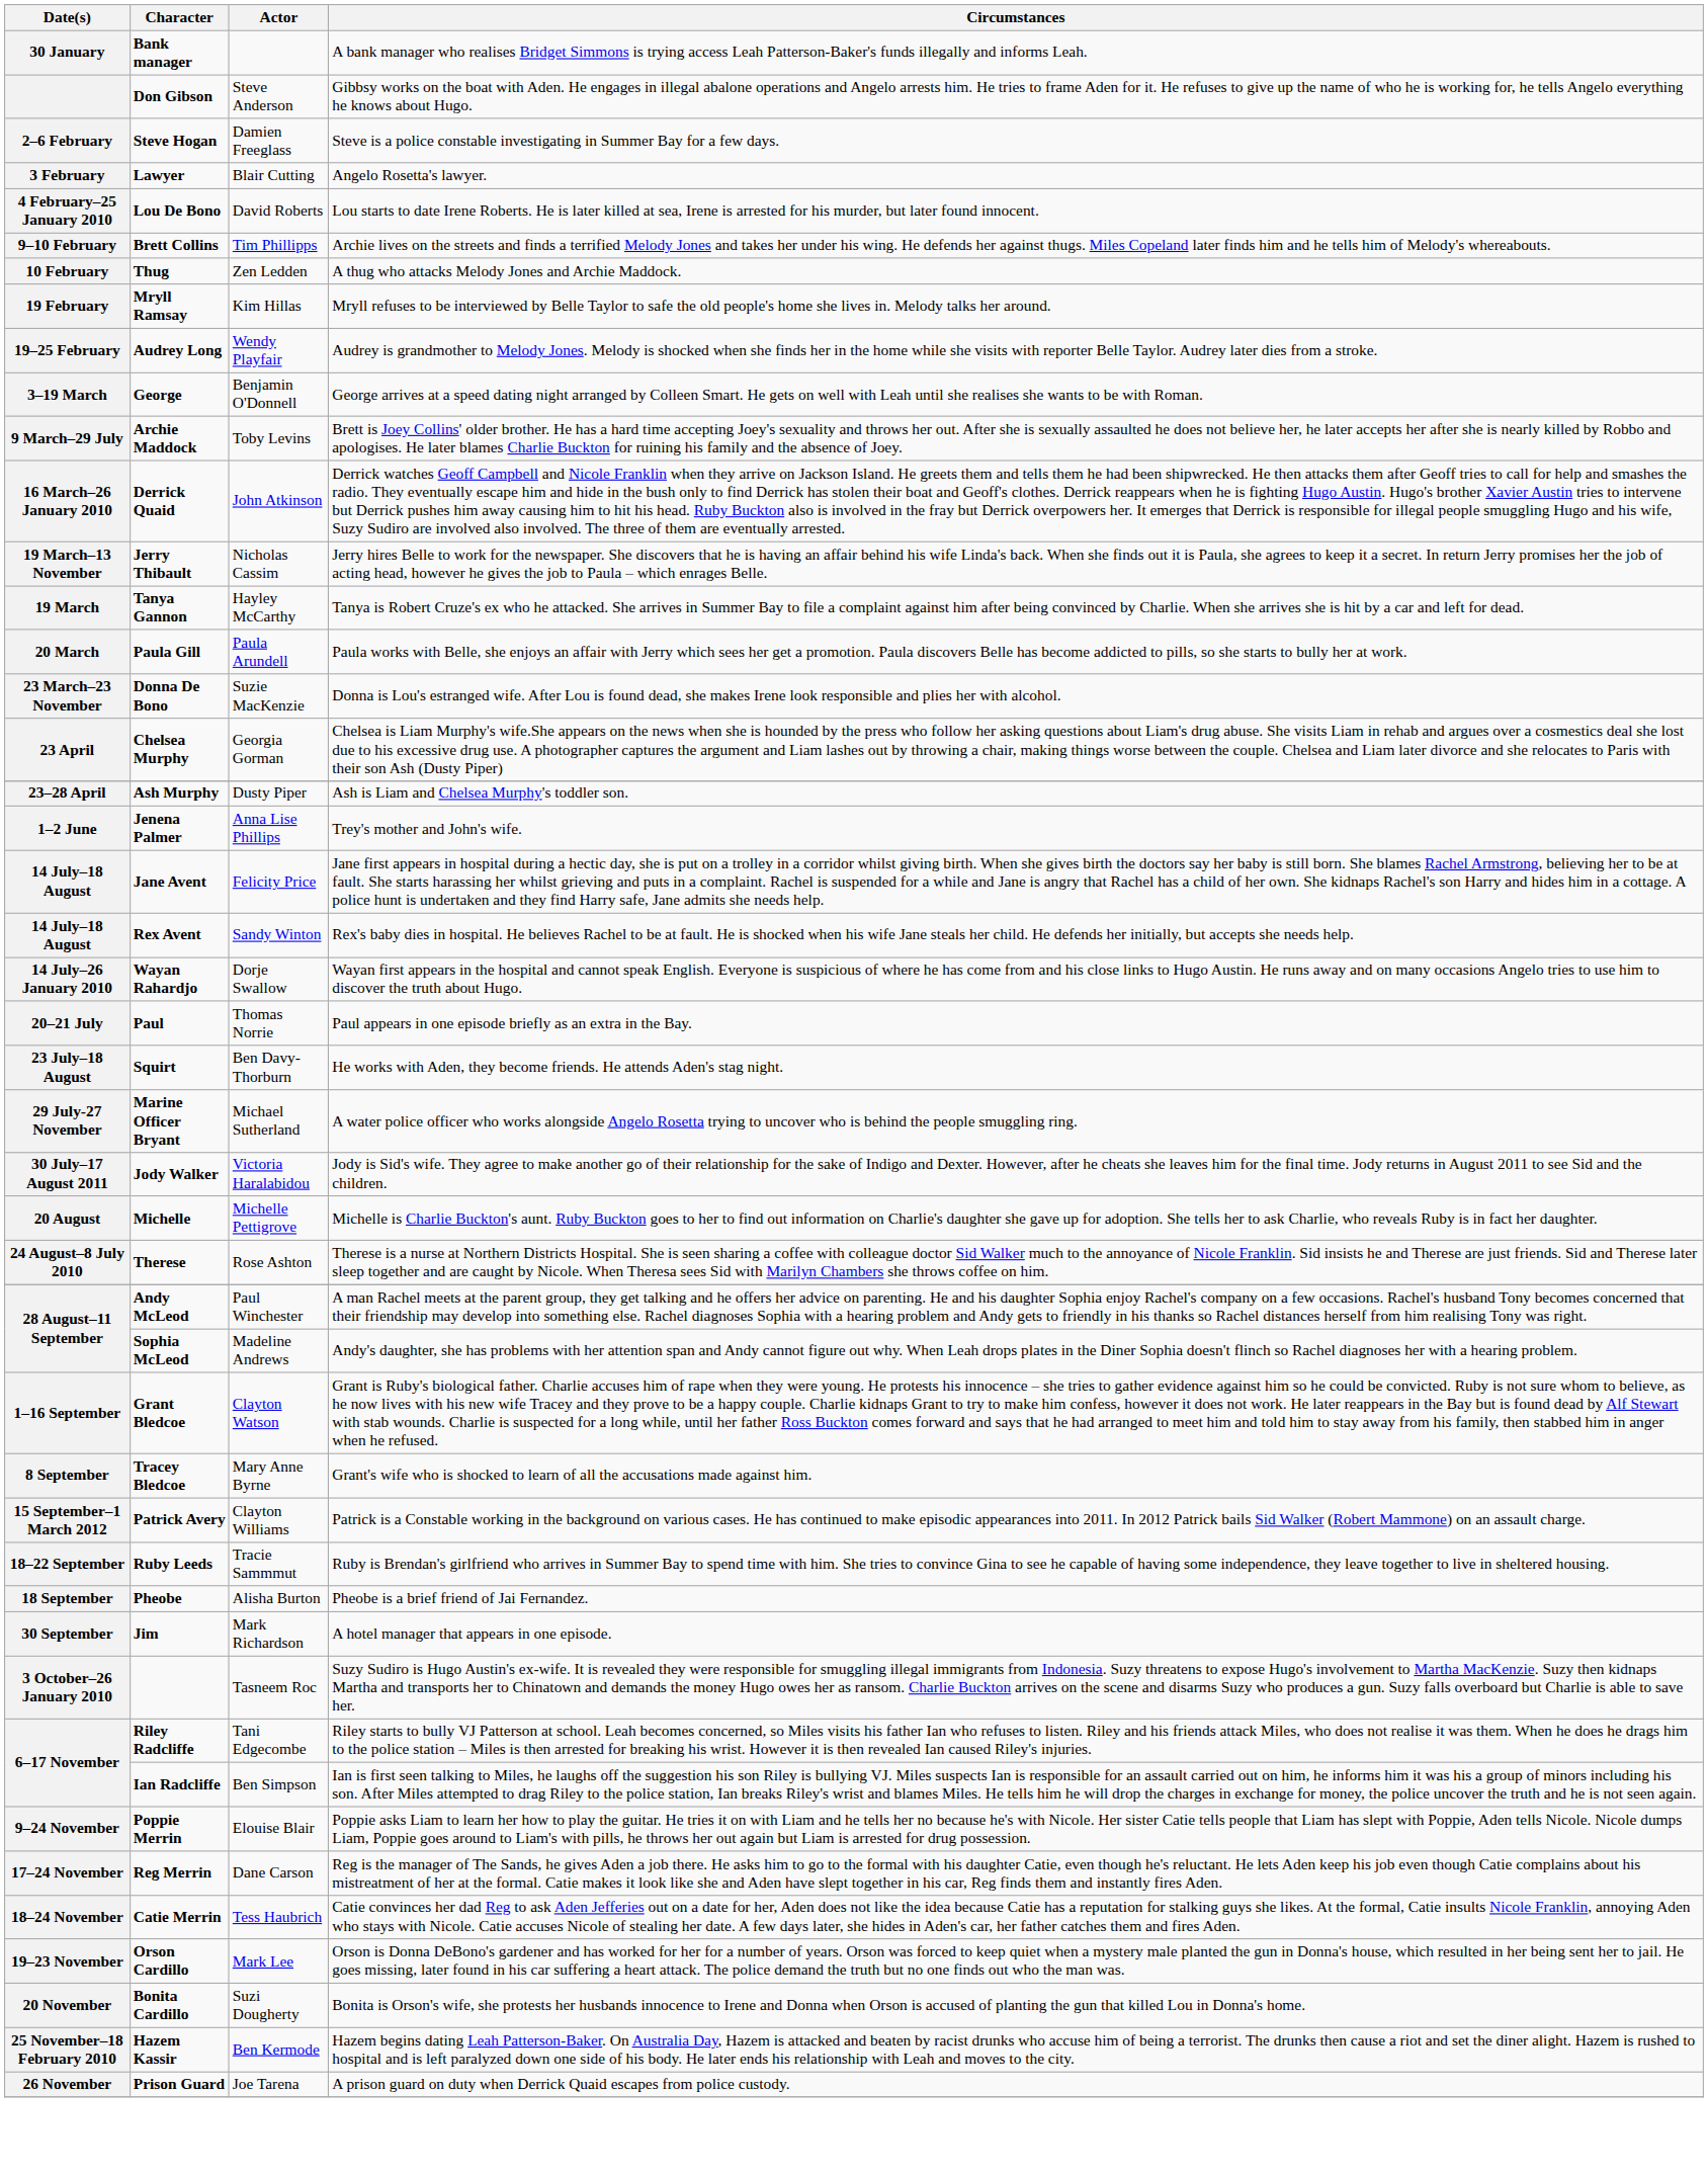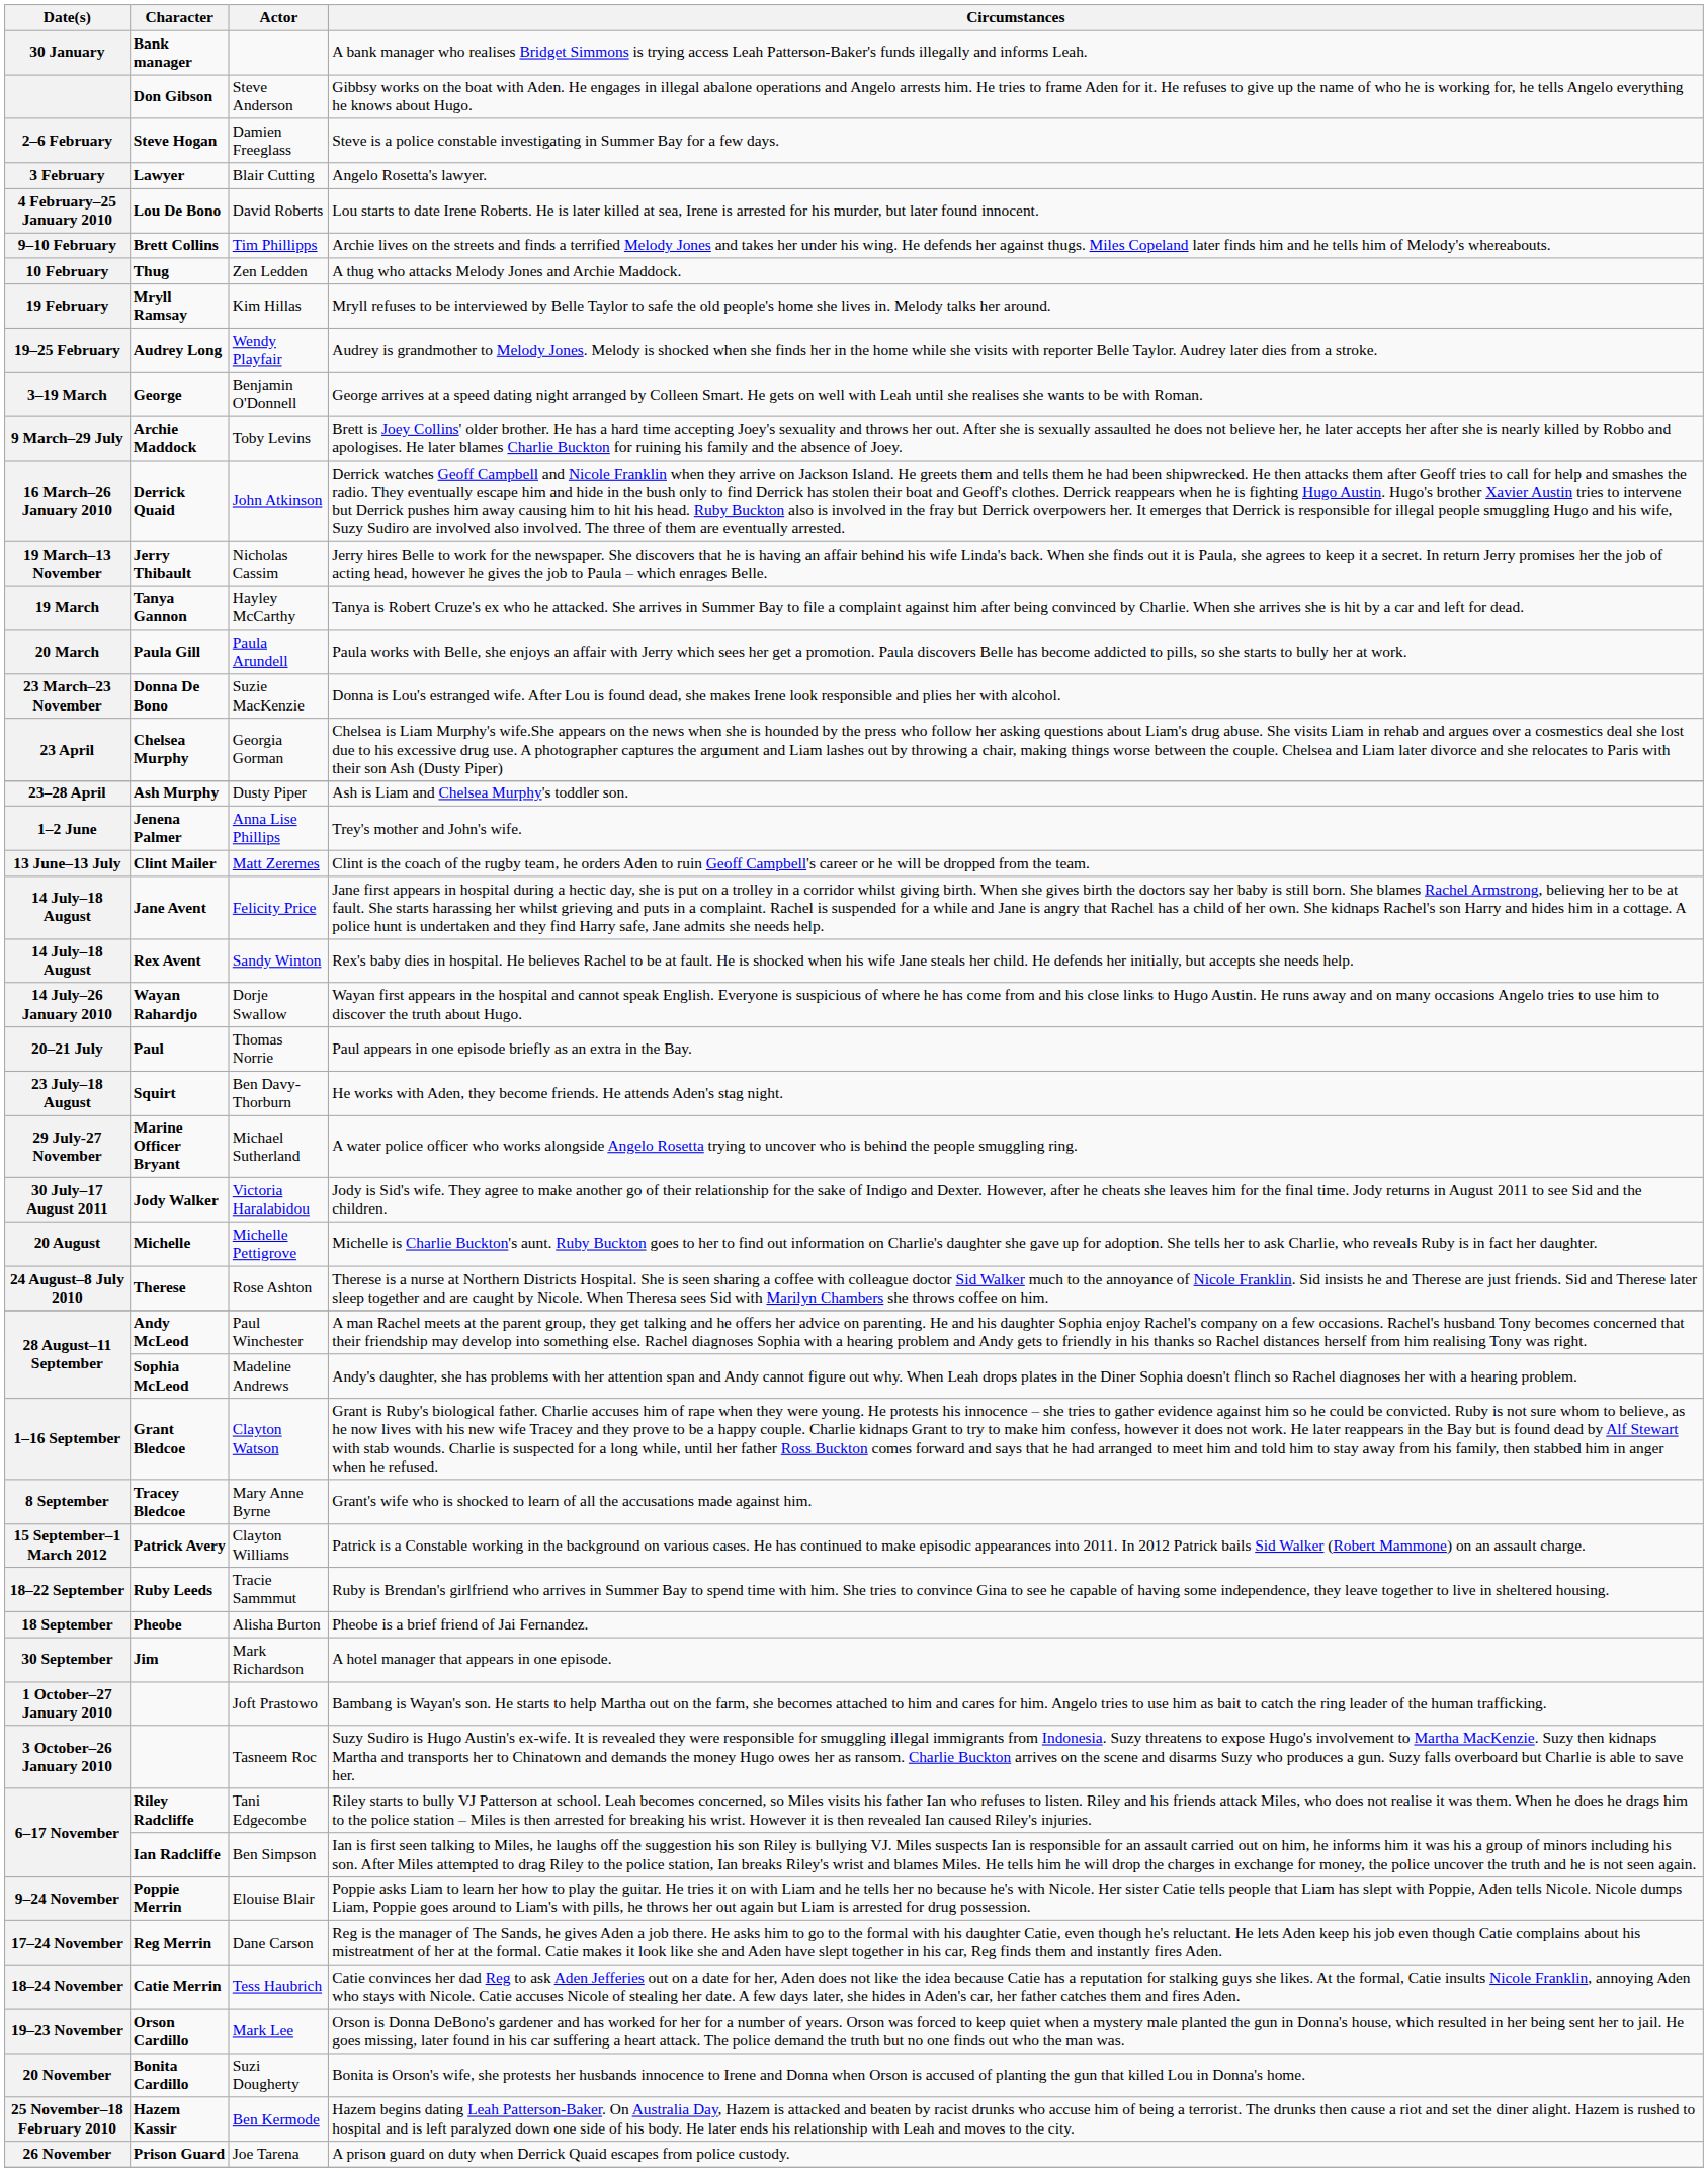+ row: 13 June–13 July | Clint Mailer | Matt Zeremes | Clint is the coach of the rugby team, he orders Aden to ruin Geoff Campbell's career or he will be dropped from the team.
+ row: 1 October–27 January 2010 | Joft Prastowo | Bambang is Wayan's son. He starts to help Martha out on the farm, she becomes attached to him and cares for him. Angelo tries to use him as bait to catch the ring leader of the human trafficking.
